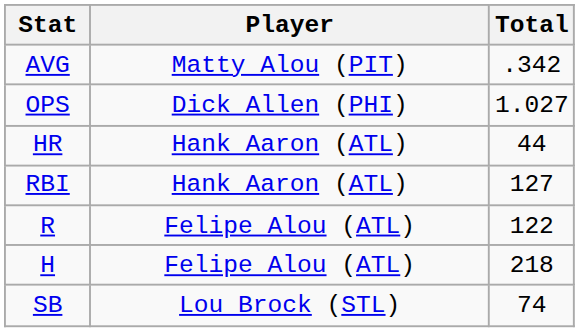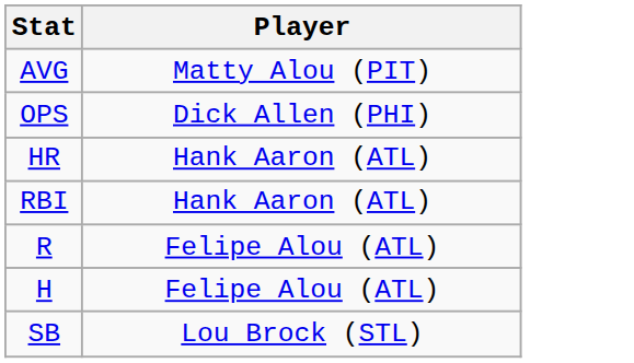- column: Total | .342 | 1.027 | 44 | 127 | 122 | 218 | 74
